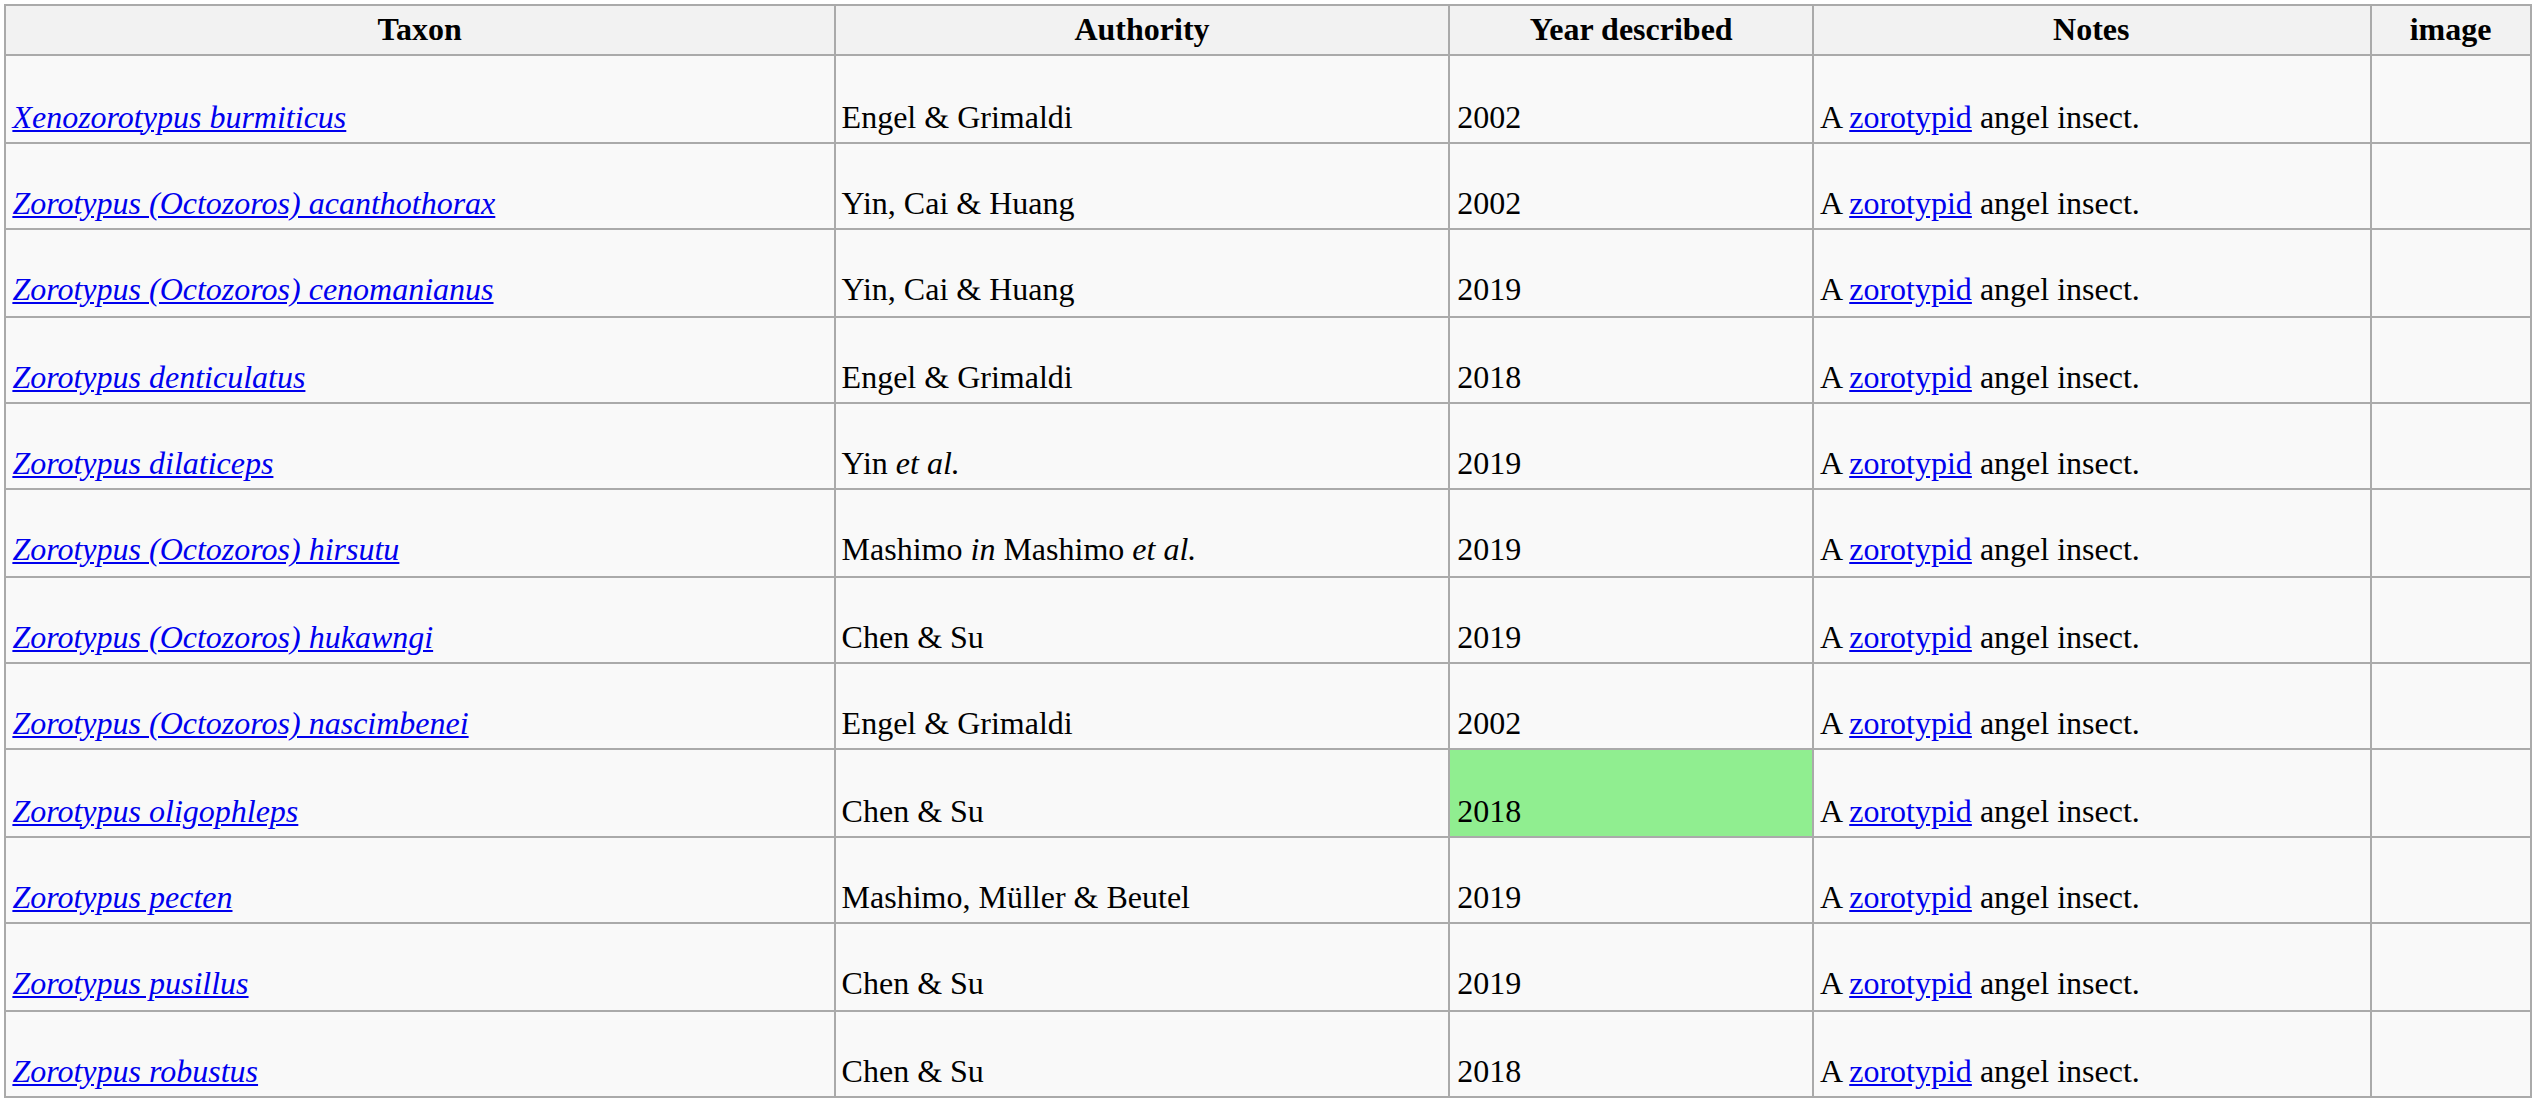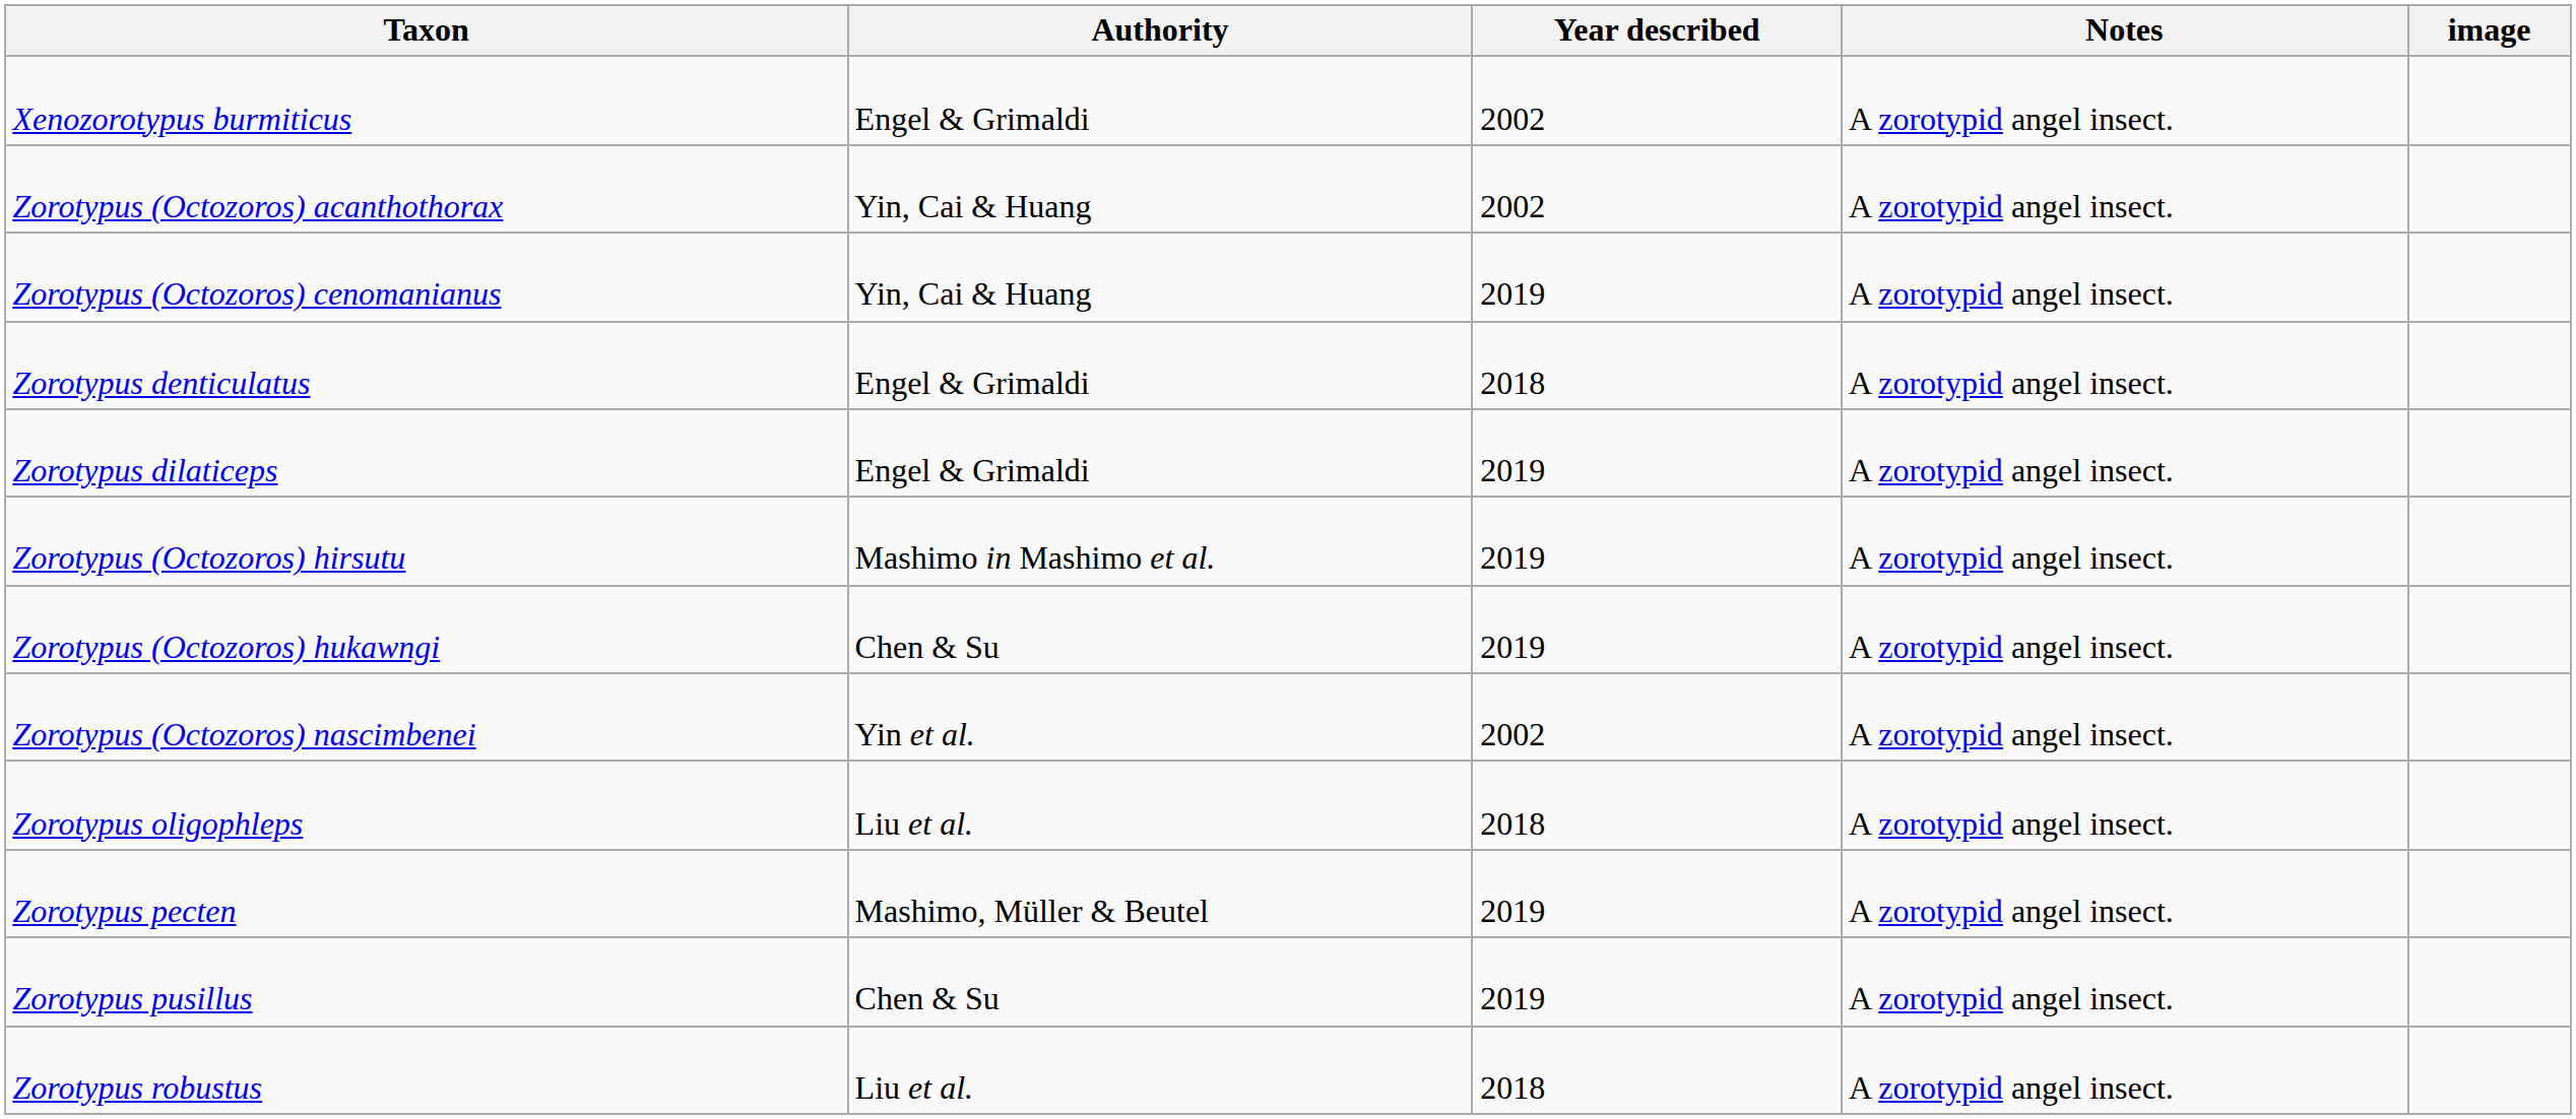Zorotypus dilaticeps | Authority: Yin et al. -> Engel & Grimaldi
Zorotypus (Octozoros) nascimbenei | Authority: Engel & Grimaldi -> Yin et al.
Zorotypus oligophleps | Authority: Chen & Su -> Liu et al.
Zorotypus oligophleps | Year described: lightgreen background -> no background
Zorotypus robustus | Authority: Chen & Su -> Liu et al.
